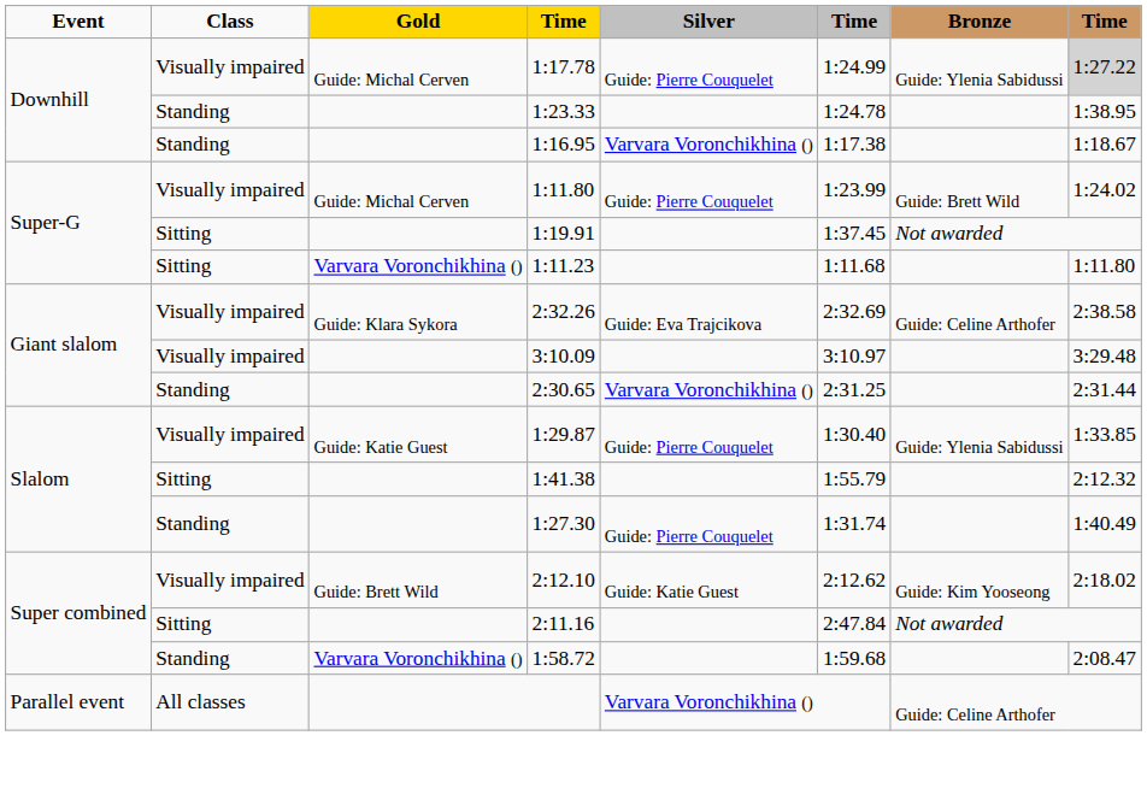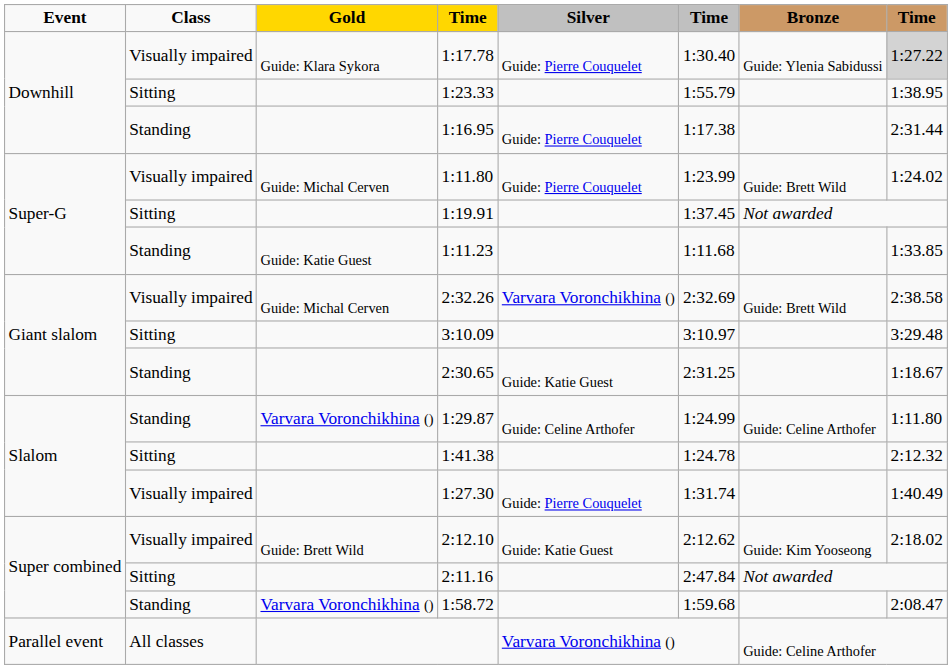1:17.78 | Gold: Guide: Michal Cerven -> Guide: Klara Sykora
1:17.78 | column 6: 1:24.99 -> 1:30.40
1:23.33 | Class: Standing -> Sitting
1:23.33 | column 6: 1:24.78 -> 1:55.79
1:16.95 | Silver: Varvara Voronchikhina () -> Guide: Pierre Couquelet
1:16.95 | column 8: 1:18.67 -> 2:31.44
1:11.23 | Class: Sitting -> Standing
1:11.23 | Gold: Varvara Voronchikhina () -> Guide: Katie Guest
1:11.23 | column 8: 1:11.80 -> 1:33.85
2:32.26 | Gold: Guide: Klara Sykora -> Guide: Michal Cerven
2:32.26 | Silver: Guide: Eva Trajcikova -> Varvara Voronchikhina ()
2:32.26 | Bronze: Guide: Celine Arthofer -> Guide: Brett Wild
3:10.09 | Class: Visually impaired -> Sitting
2:30.65 | Silver: Varvara Voronchikhina () -> Guide: Katie Guest
2:30.65 | column 8: 2:31.44 -> 1:18.67
1:29.87 | Class: Visually impaired -> Standing
1:29.87 | Gold: Guide: Katie Guest -> Varvara Voronchikhina ()
1:29.87 | Silver: Guide: Pierre Couquelet -> Guide: Celine Arthofer
1:29.87 | column 6: 1:30.40 -> 1:24.99
1:29.87 | Bronze: Guide: Ylenia Sabidussi -> Guide: Celine Arthofer
1:29.87 | column 8: 1:33.85 -> 1:11.80
1:41.38 | column 6: 1:55.79 -> 1:24.78
1:27.30 | Class: Standing -> Visually impaired
